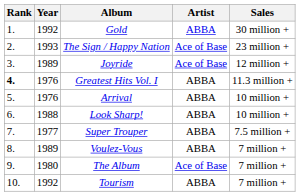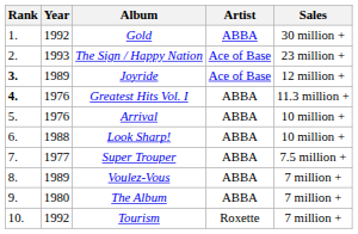Joyride | Rank: normal -> bold
The Album | Artist: Ace of Base -> ABBA
Tourism | Artist: ABBA -> Roxette
